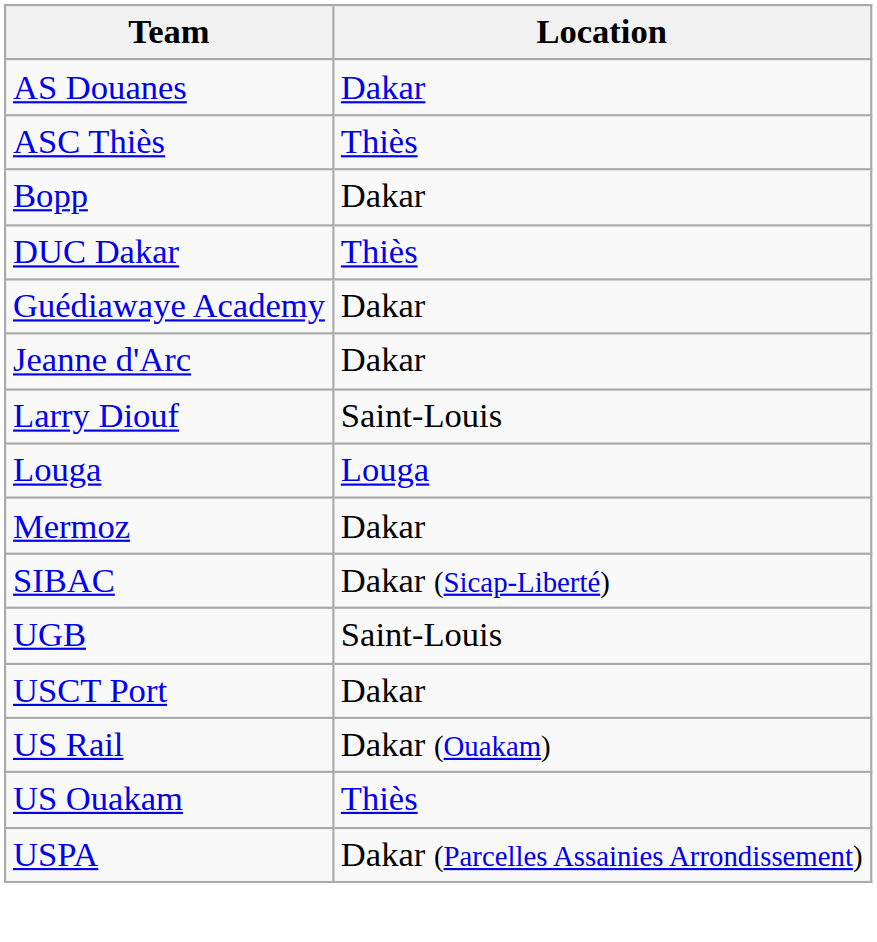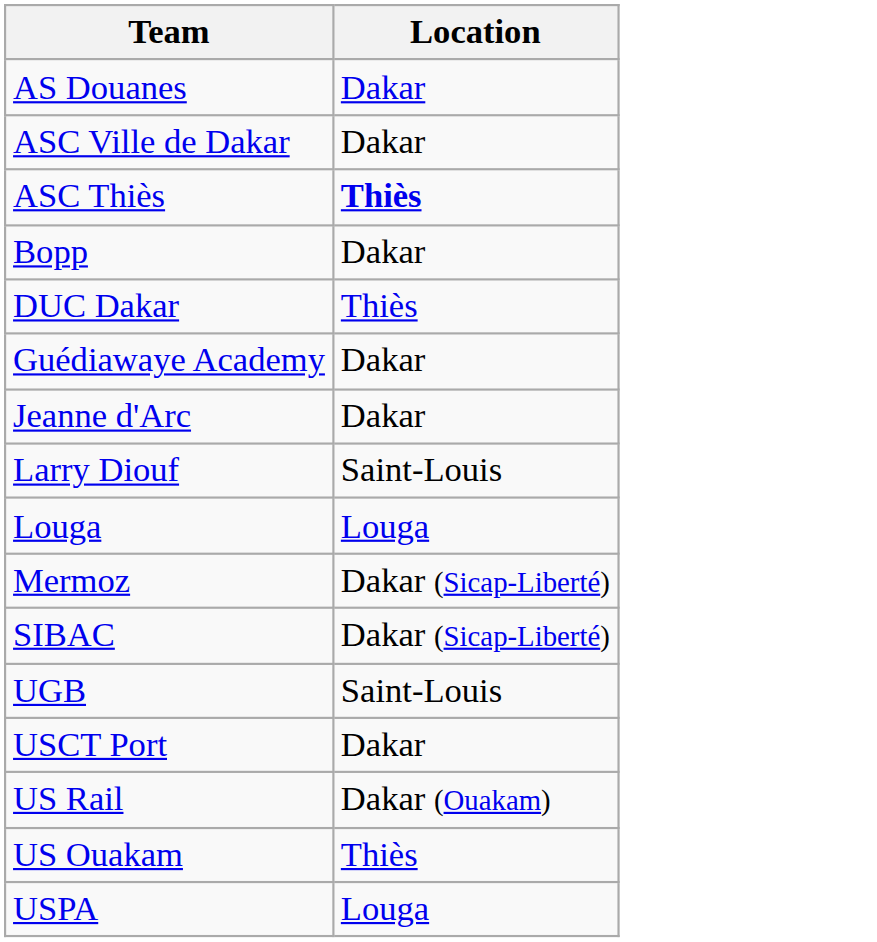+ row: ASC Ville de Dakar | Dakar
ASC Thiès | Location: normal -> bold
Mermoz | Location: Dakar -> Dakar (Sicap-Liberté)
USPA | Location: Dakar (Parcelles Assainies Arrondissement) -> Louga
